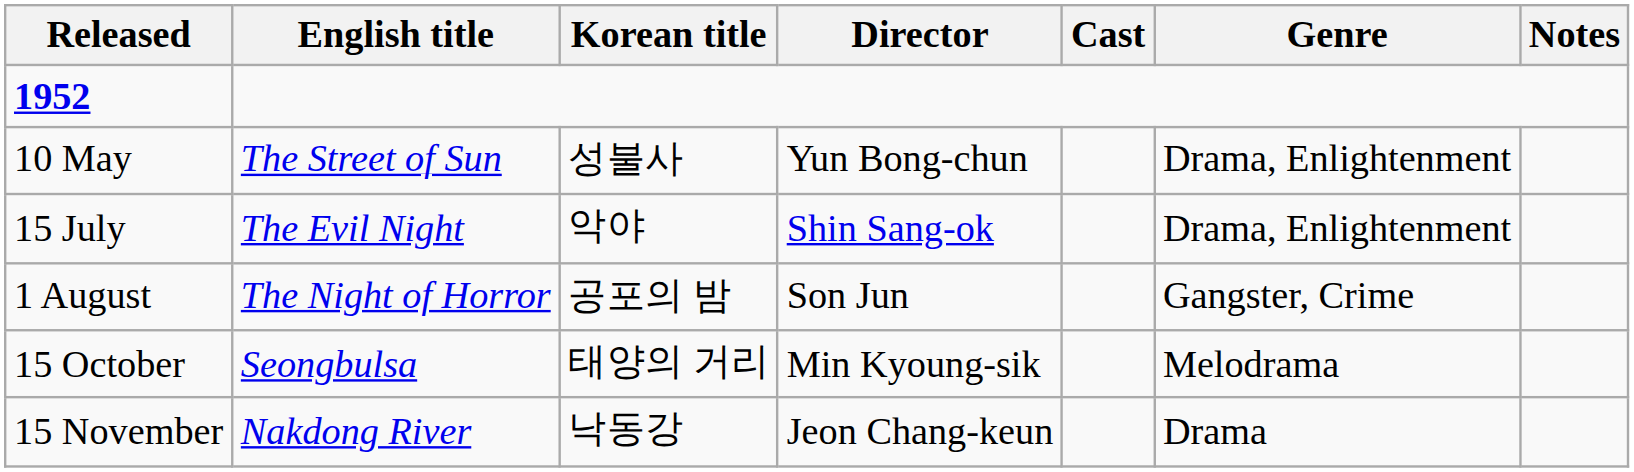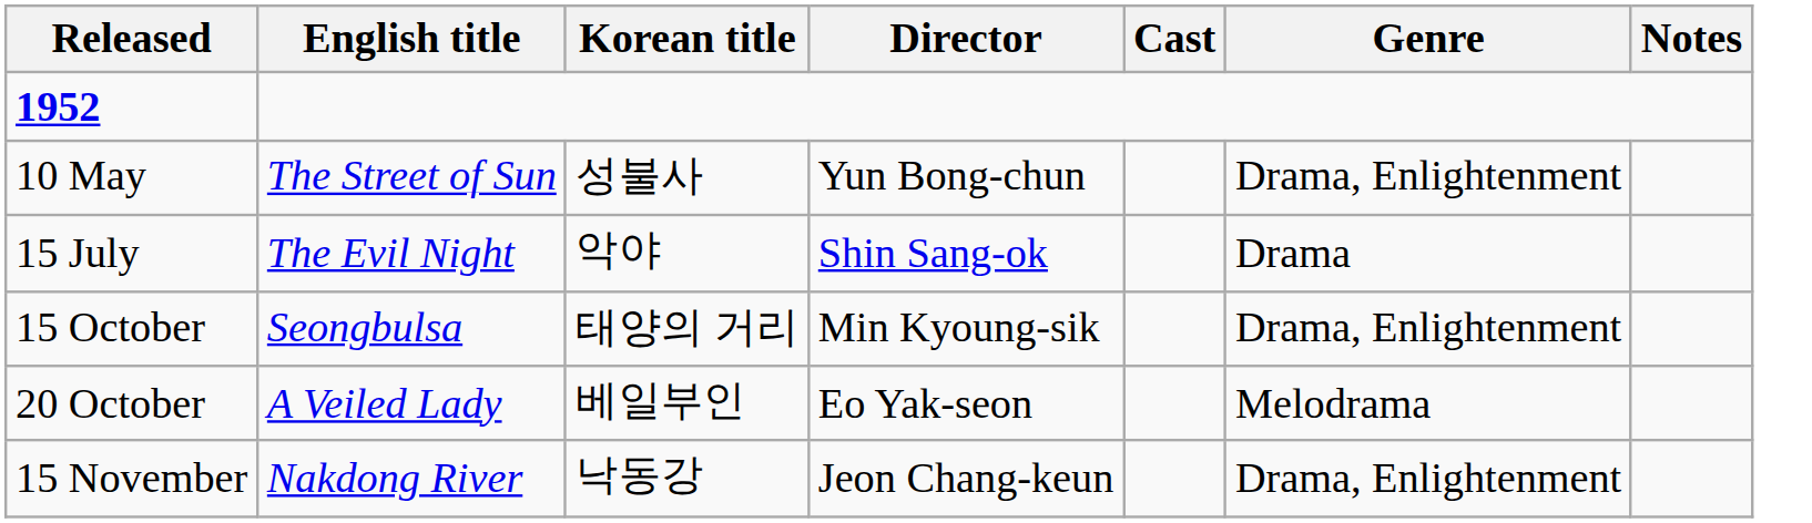15 July | Genre: Drama, Enlightenment -> Drama
- row: 1 August | The Night of Horror | 공포의 밤 | Son Jun | Gangster, Crime
15 October | Genre: Melodrama -> Drama, Enlightenment
+ row: 20 October | A Veiled Lady | 베일부인 | Eo Yak-seon | Melodrama
15 November | Genre: Drama -> Drama, Enlightenment
